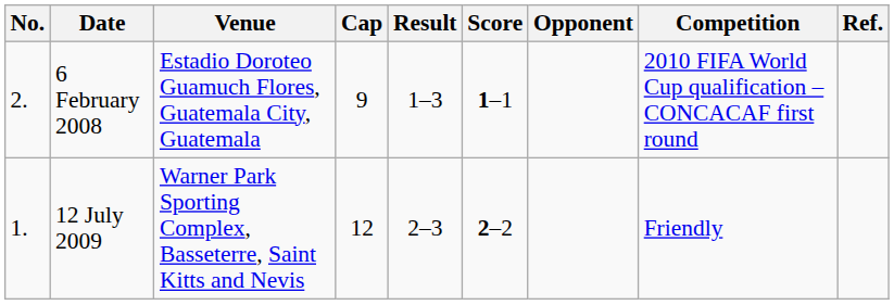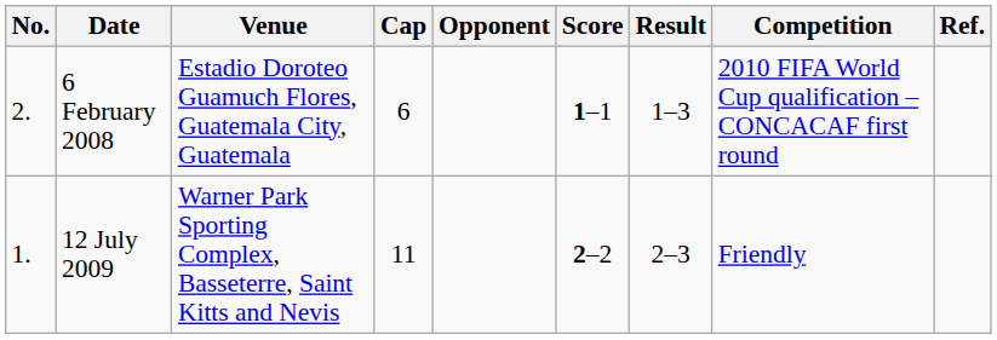columns swapped: Opponent <-> Result
6 February 2008 | Cap: 9 -> 6
12 July 2009 | Cap: 12 -> 11
